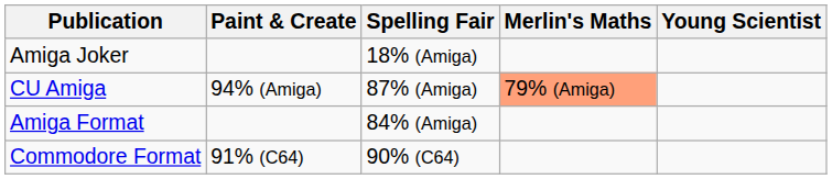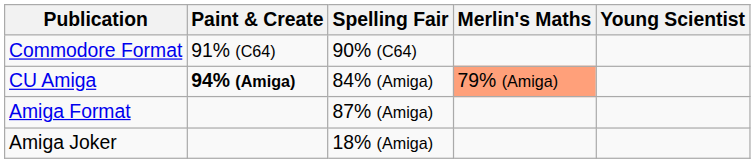rows swapped: Commodore Format <-> Amiga Joker
CU Amiga | Paint & Create: normal -> bold
CU Amiga | Spelling Fair: 87% (Amiga) -> 84% (Amiga)
Amiga Format | Spelling Fair: 84% (Amiga) -> 87% (Amiga)
